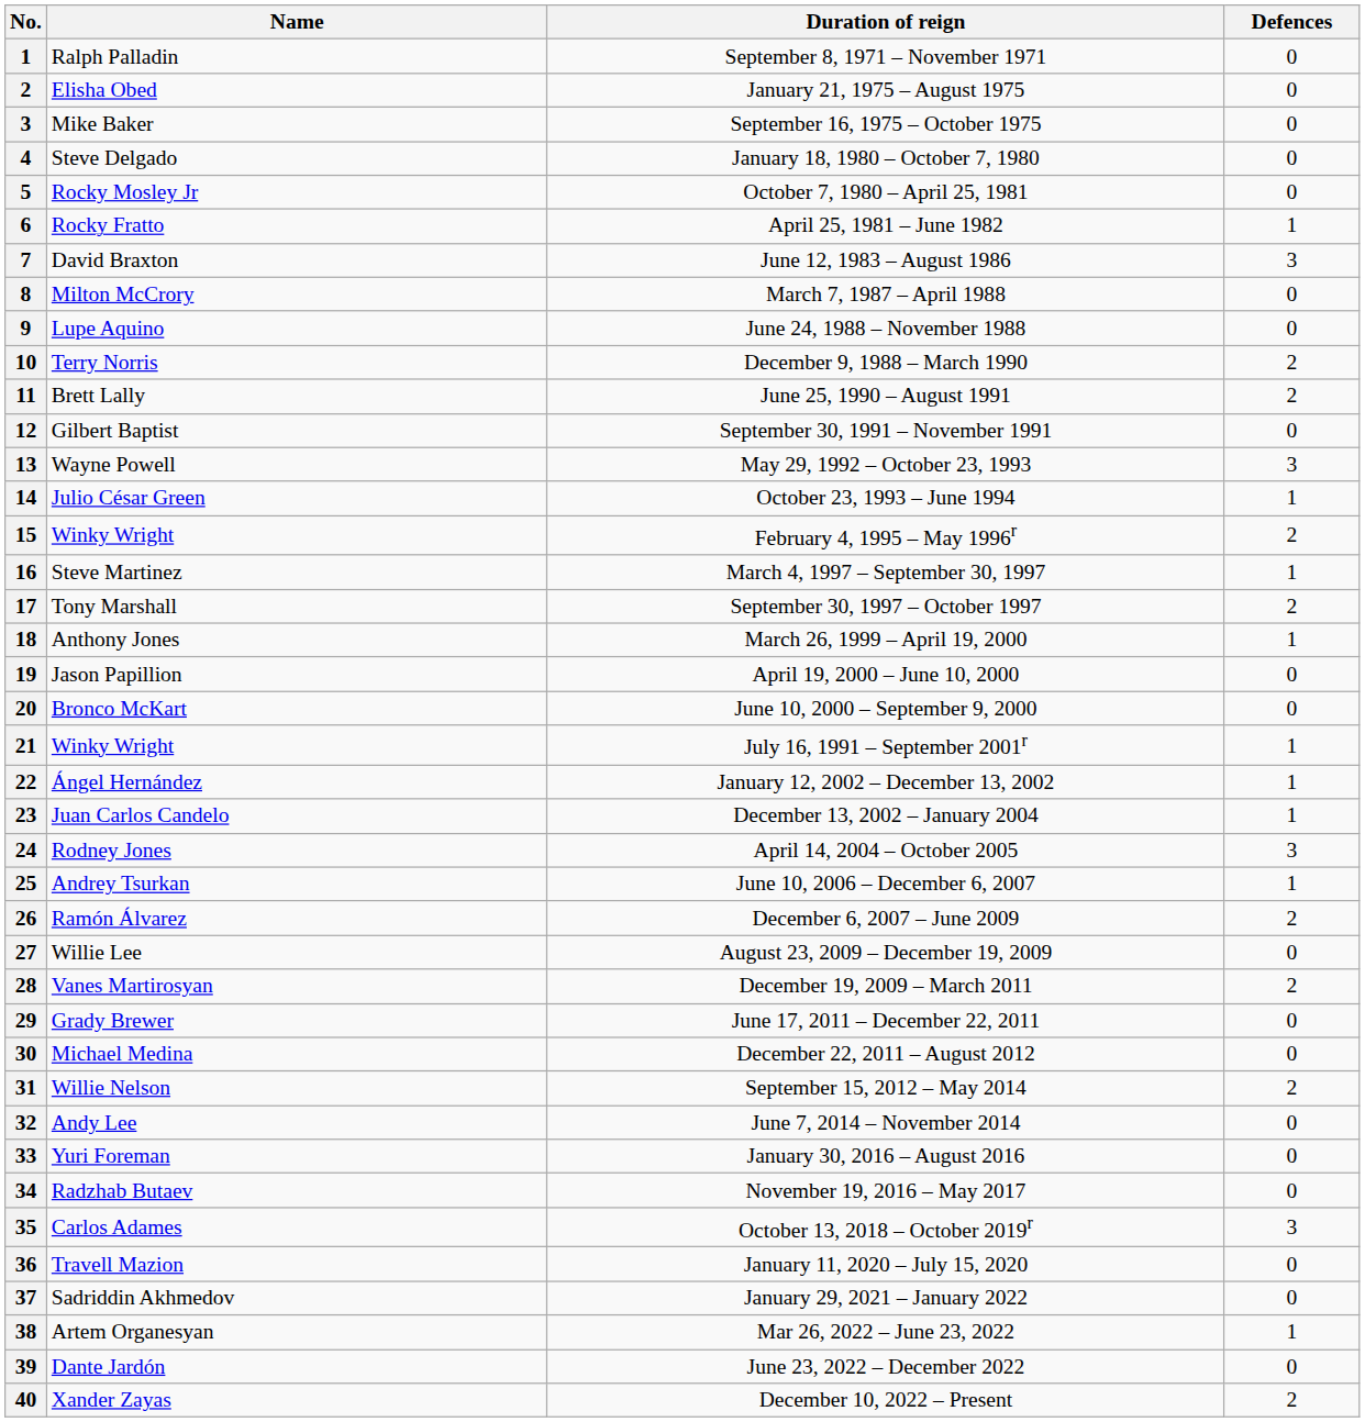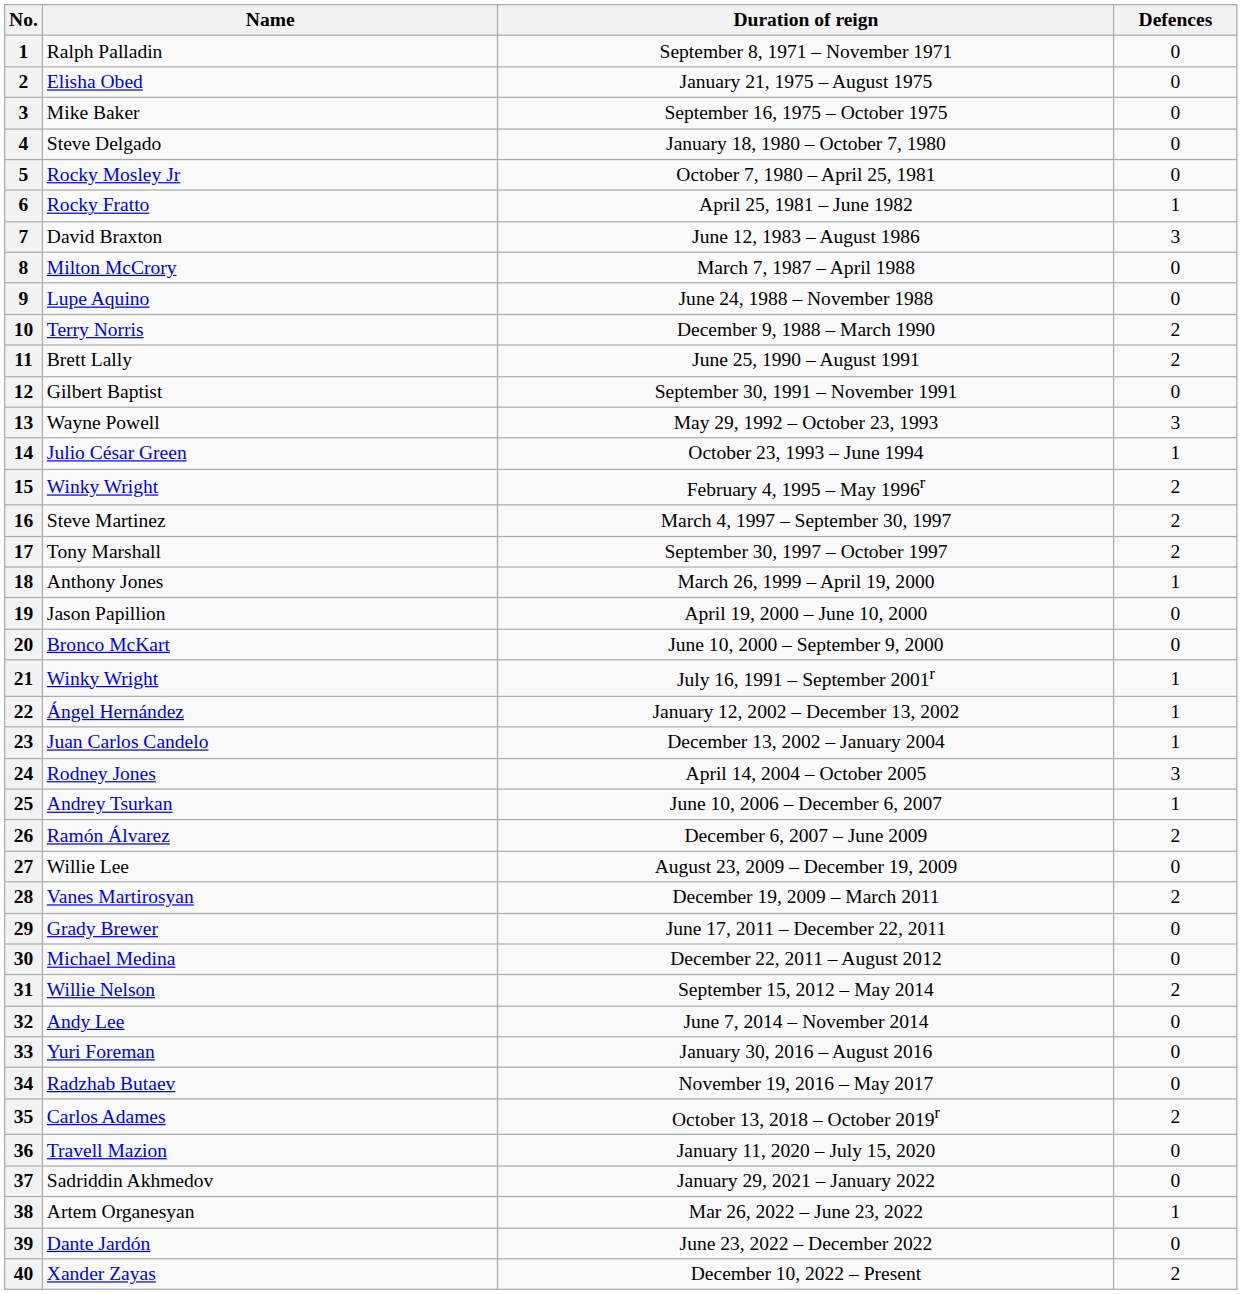March 4, 1997 – September 30, 1997 | Defences: 1 -> 2
October 13, 2018 – October 2019r | Defences: 3 -> 2
